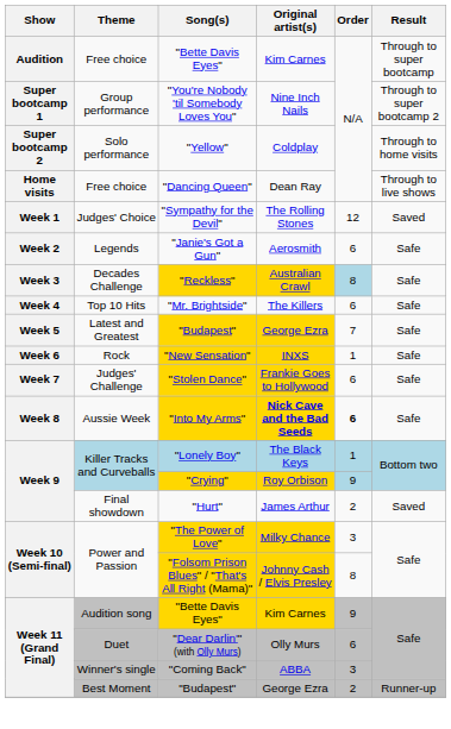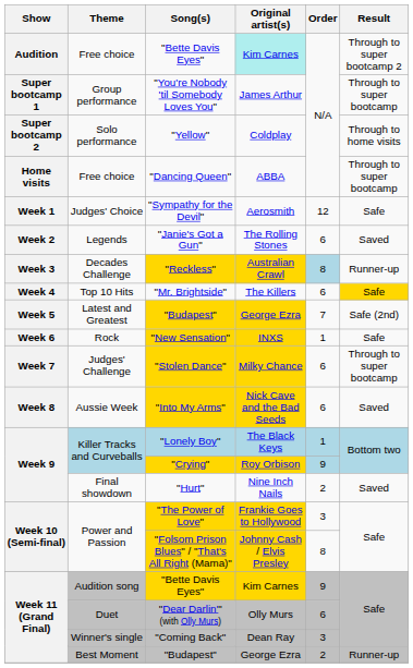Free choice / "Bette Davis Eyes" | Original artist(s): no background -> paleturquoise background
Free choice / "Bette Davis Eyes" | Result: Through to super bootcamp -> Through to super bootcamp 2
"You're Nobody 'til Somebody Loves You" | Original artist(s): Nine Inch Nails -> James Arthur
"You're Nobody 'til Somebody Loves You" | Result: Through to super bootcamp 2 -> Through to super bootcamp
"Dancing Queen" | Original artist(s): Dean Ray -> ABBA
"Dancing Queen" | Result: Through to live shows -> Through to super bootcamp
"Sympathy for the Devil" | Original artist(s): The Rolling Stones -> Aerosmith
"Sympathy for the Devil" | Result: Saved -> Safe
"Janie's Got a Gun" | Original artist(s): Aerosmith -> The Rolling Stones
"Janie's Got a Gun" | Result: Safe -> Saved
"Reckless" | Result: Safe -> Runner-up
"Mr. Brightside" | Result: no background -> gold background
Latest and Greatest / "Budapest" | Result: Safe -> Safe (2nd)
"Stolen Dance" | Original artist(s): Frankie Goes to Hollywood -> Milky Chance
"Stolen Dance" | Result: Safe -> Through to super bootcamp
"Into My Arms" | Original artist(s): bold -> normal
"Into My Arms" | Order: bold -> normal
"Into My Arms" | Result: Safe -> Saved
"Hurt" | Original artist(s): James Arthur -> Nine Inch Nails
"The Power of Love" | Original artist(s): Milky Chance -> Frankie Goes to Hollywood
"Coming Back" | Original artist(s): ABBA -> Dean Ray
